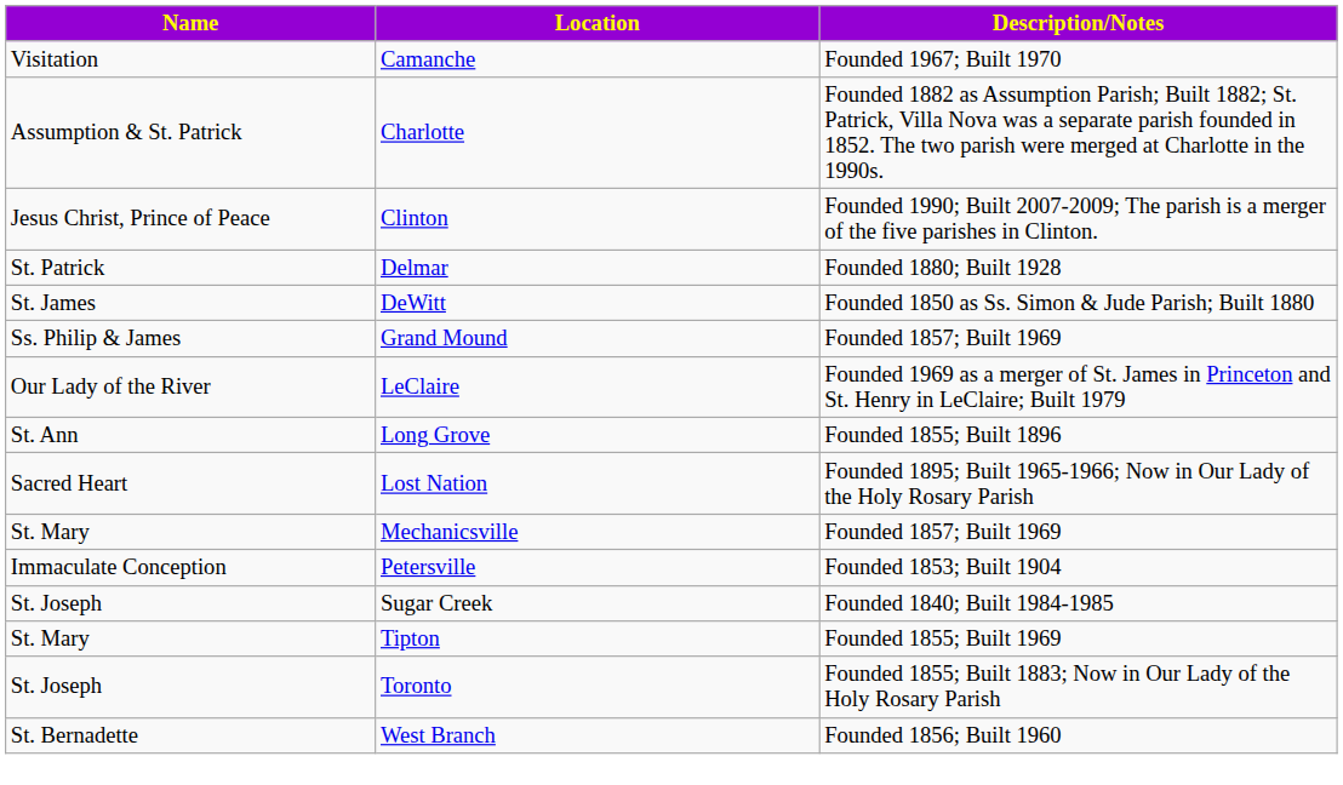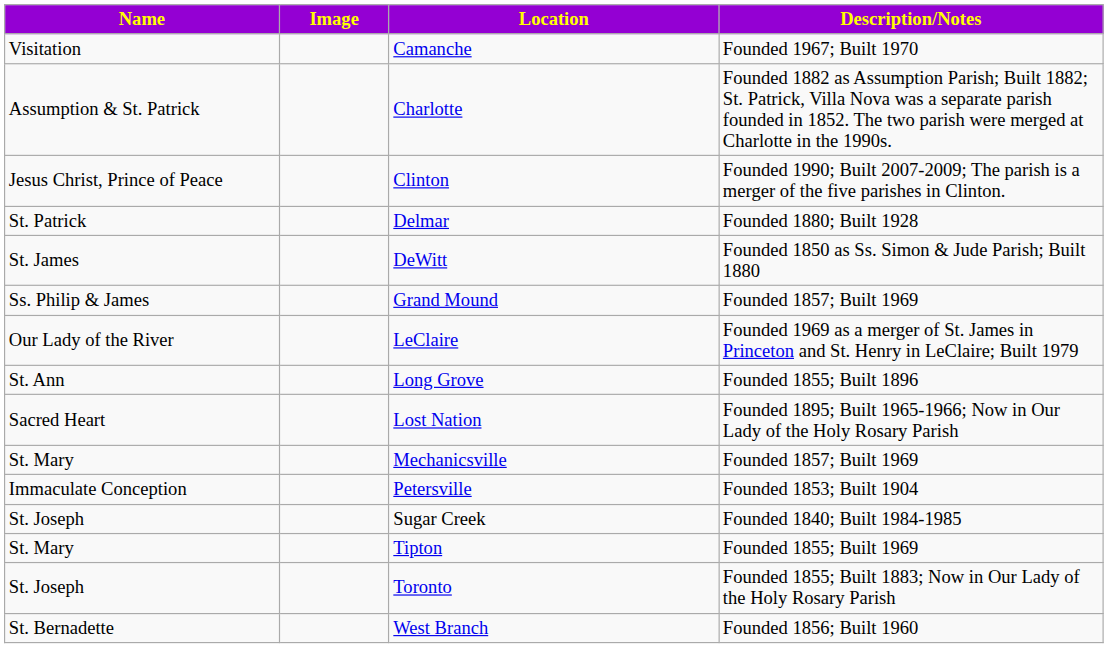+ column: Image
